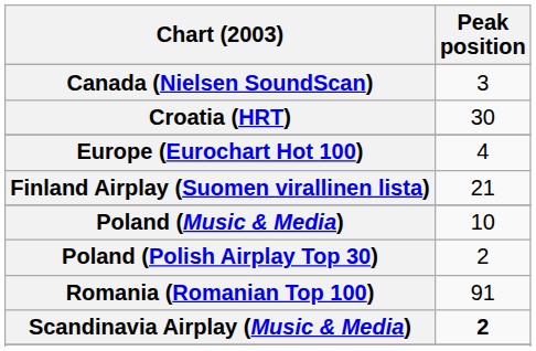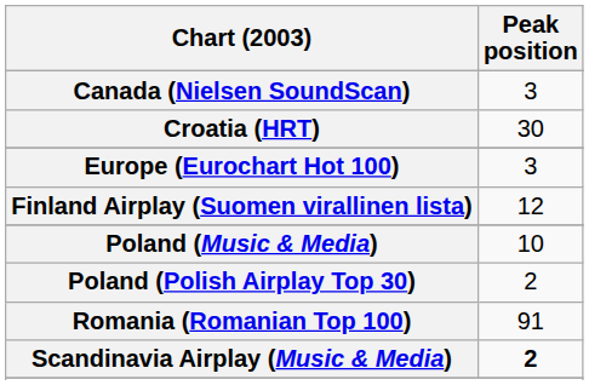Europe (Eurochart Hot 100) | Peak position: 4 -> 3
Finland Airplay (Suomen virallinen lista) | Peak position: 21 -> 12
